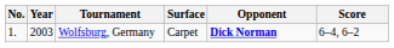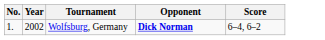- column: Surface | Carpet
Wolfsburg, Germany | Year: 2003 -> 2002
